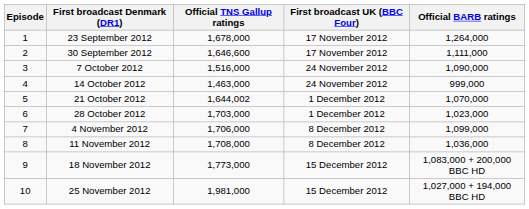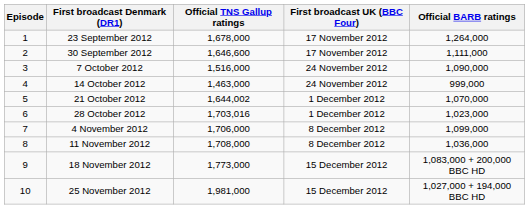28 October 2012 | Official TNS Gallup ratings: 1,703,000 -> 1,703,016
